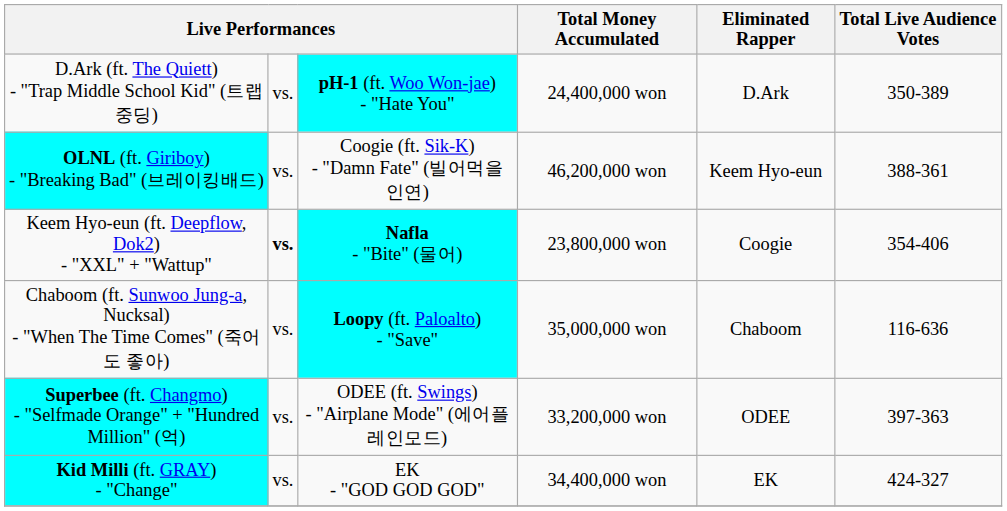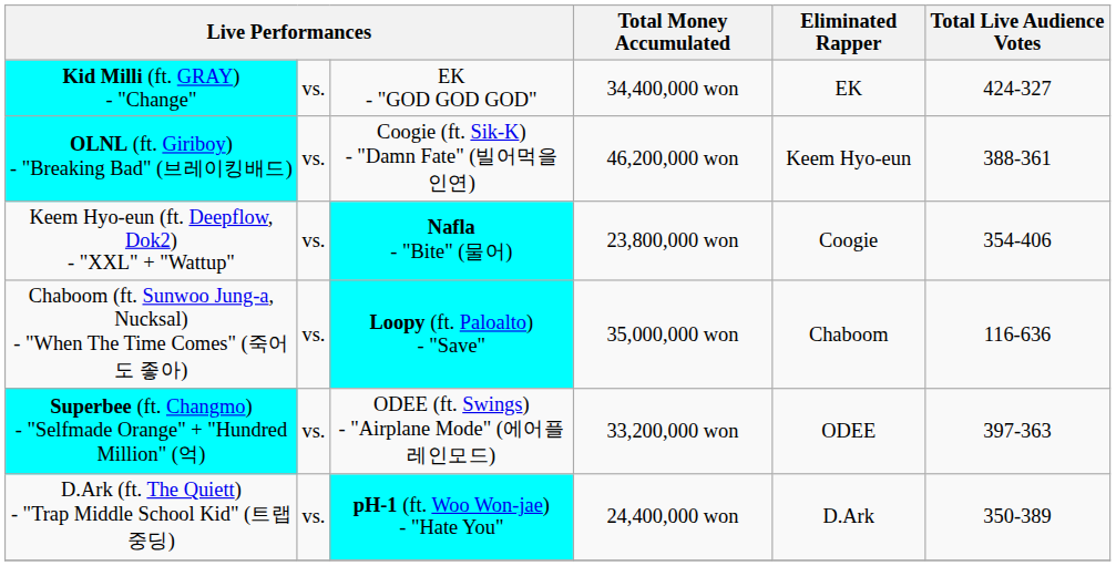rows swapped: D.Ark (ft. The Quiett) - "Trap Middle School Kid" (트랩중딩) <-> Kid Milli (ft. GRAY) - "Change"
Keem Hyo-eun (ft. Deepflow, Dok2) - "XXL" + "Wattup" | column 2: bold -> normal
